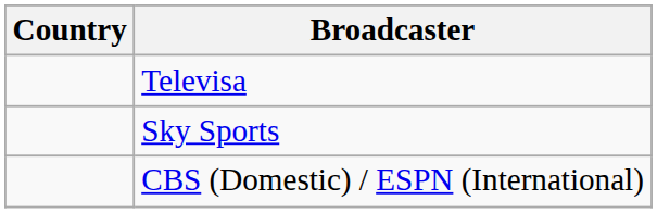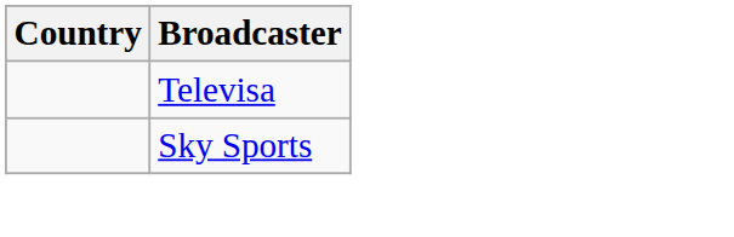- row: CBS (Domestic) / ESPN (International)
